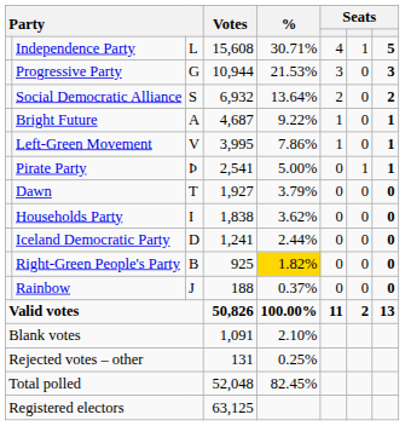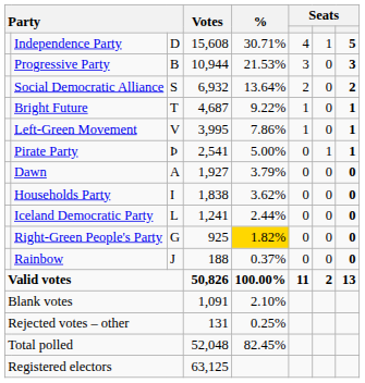Independence Party | column 3: L -> D
Progressive Party | column 3: G -> B
Bright Future | column 3: A -> T
Dawn | column 3: T -> A
Iceland Democratic Party | column 3: D -> L
Right-Green People's Party | column 3: B -> G
